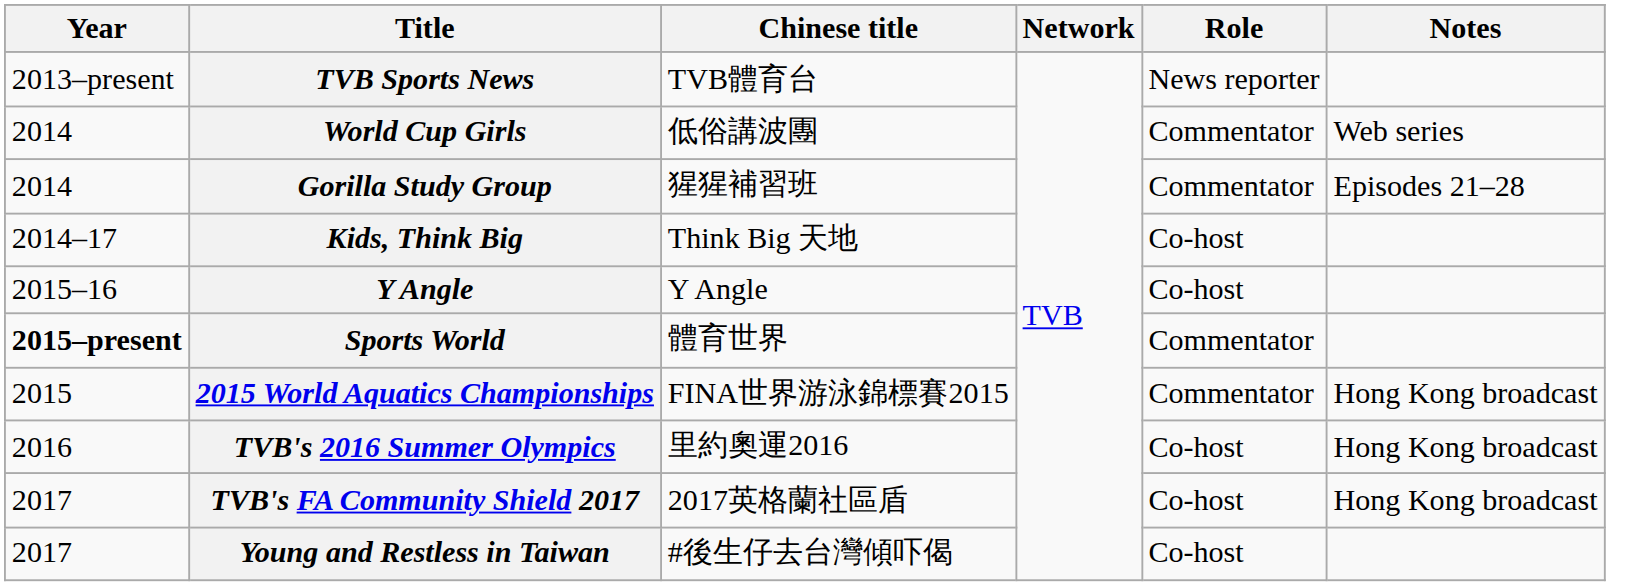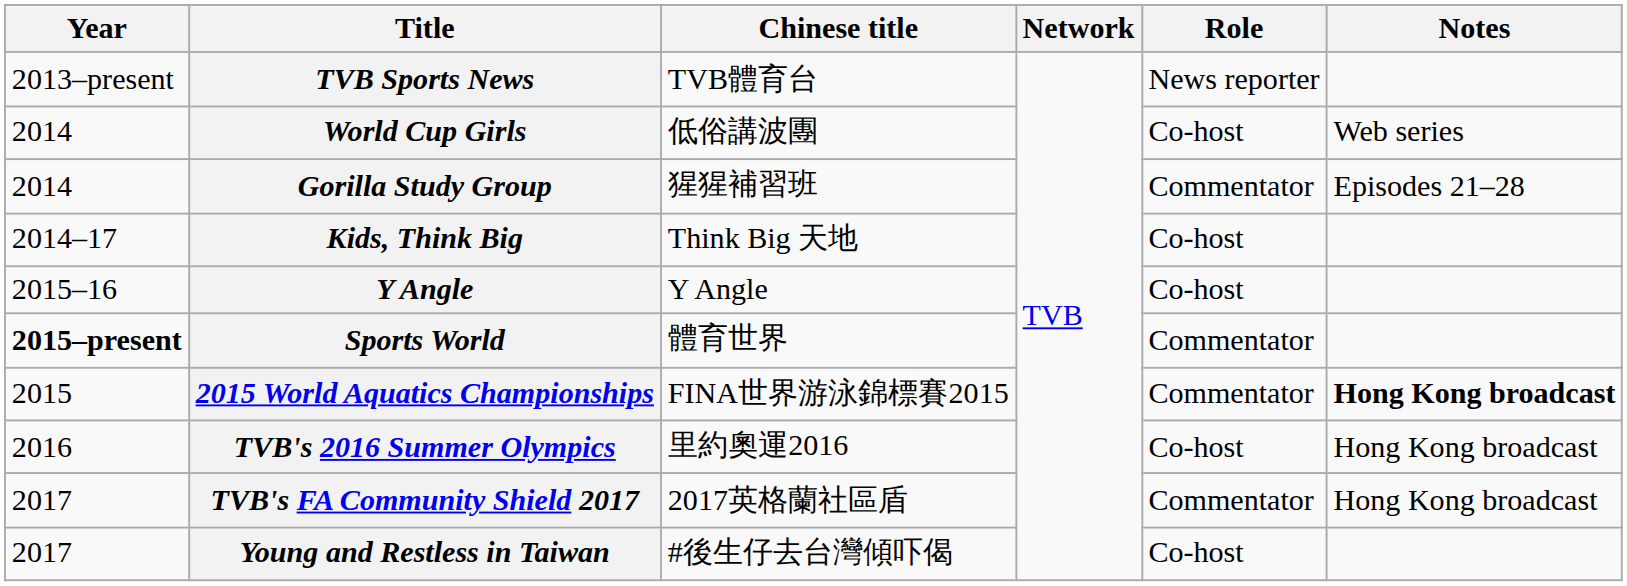World Cup Girls | Role: Commentator -> Co-host
2015 World Aquatics Championships | Notes: normal -> bold
TVB's FA Community Shield 2017 | Role: Co-host -> Commentator
